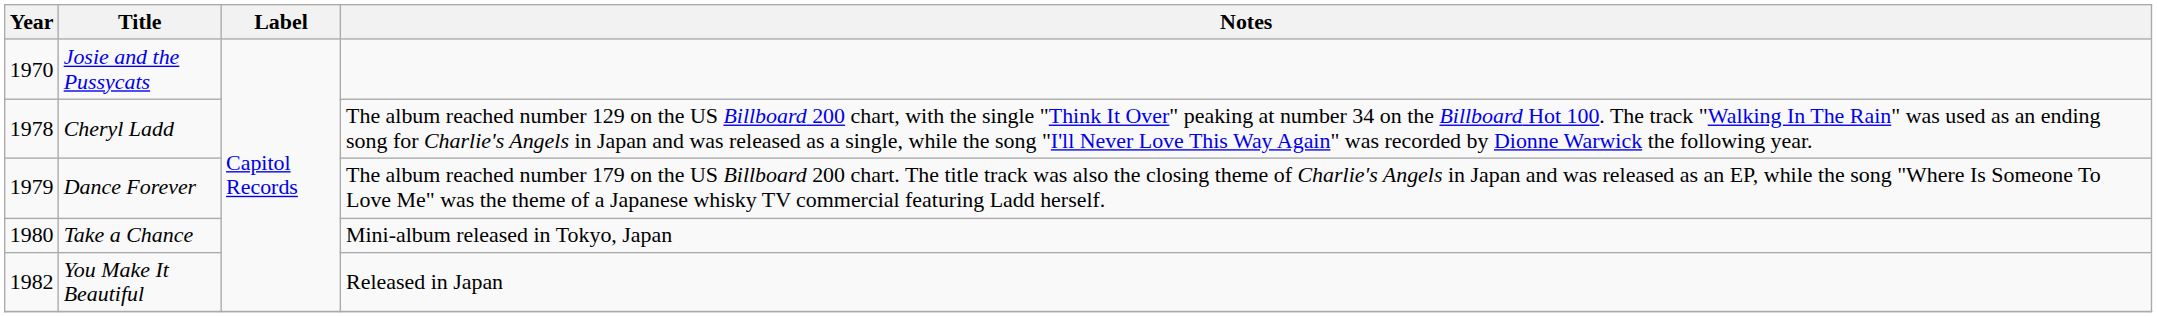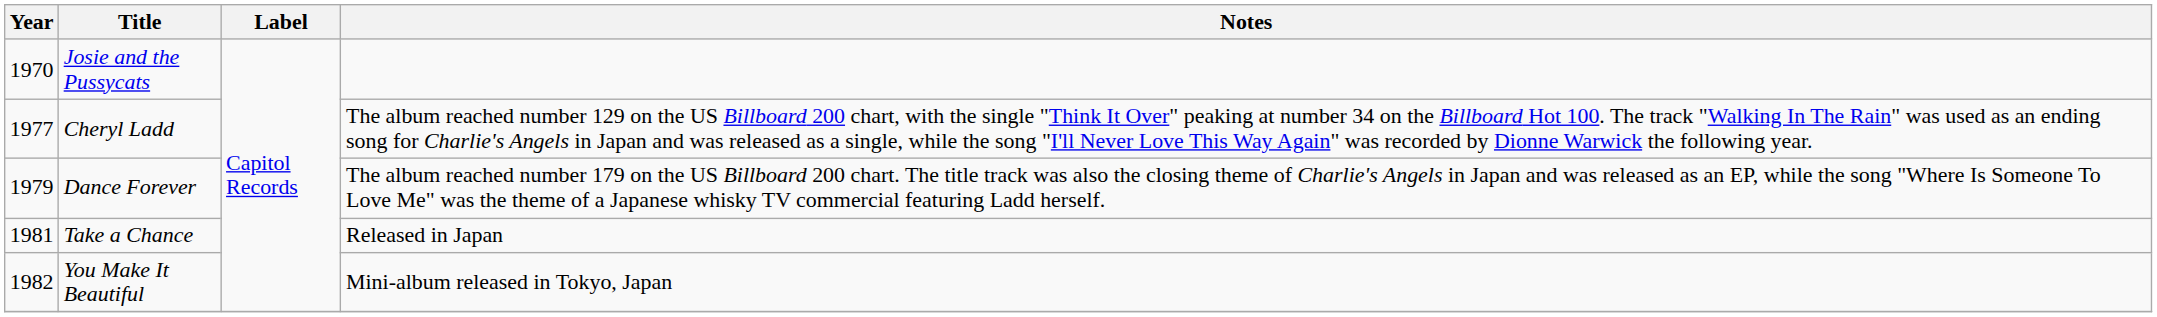Cheryl Ladd | Year: 1978 -> 1977
Take a Chance | Year: 1980 -> 1981
Take a Chance | Notes: Mini-album released in Tokyo, Japan -> Released in Japan
You Make It Beautiful | Notes: Released in Japan -> Mini-album released in Tokyo, Japan
